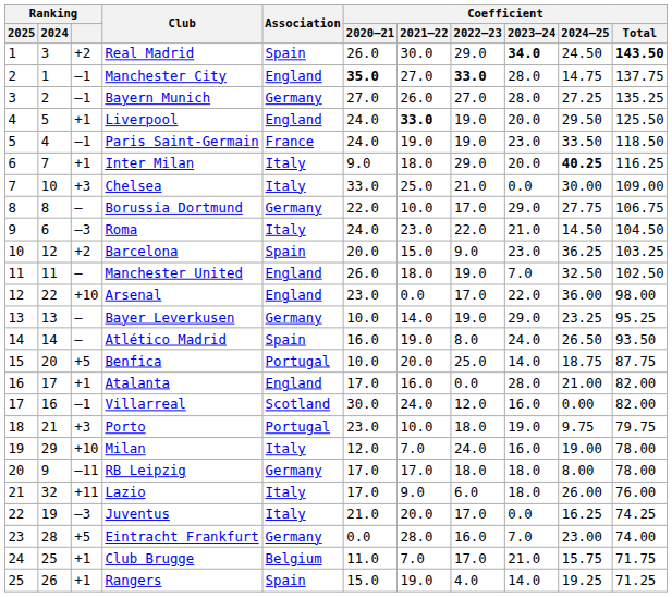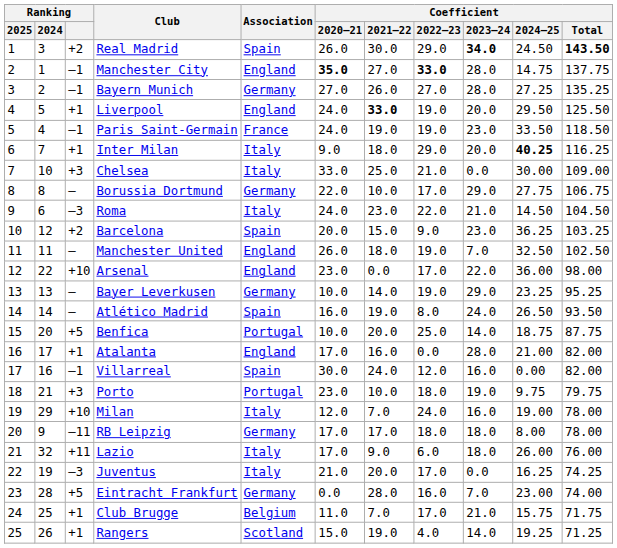Villarreal | Association: Scotland -> Spain
Rangers | Association: Spain -> Scotland
